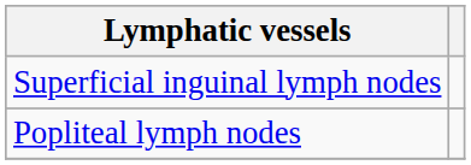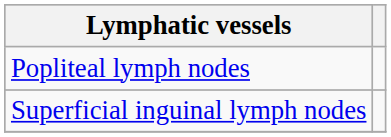rows swapped: Superficial inguinal lymph nodes <-> Popliteal lymph nodes
